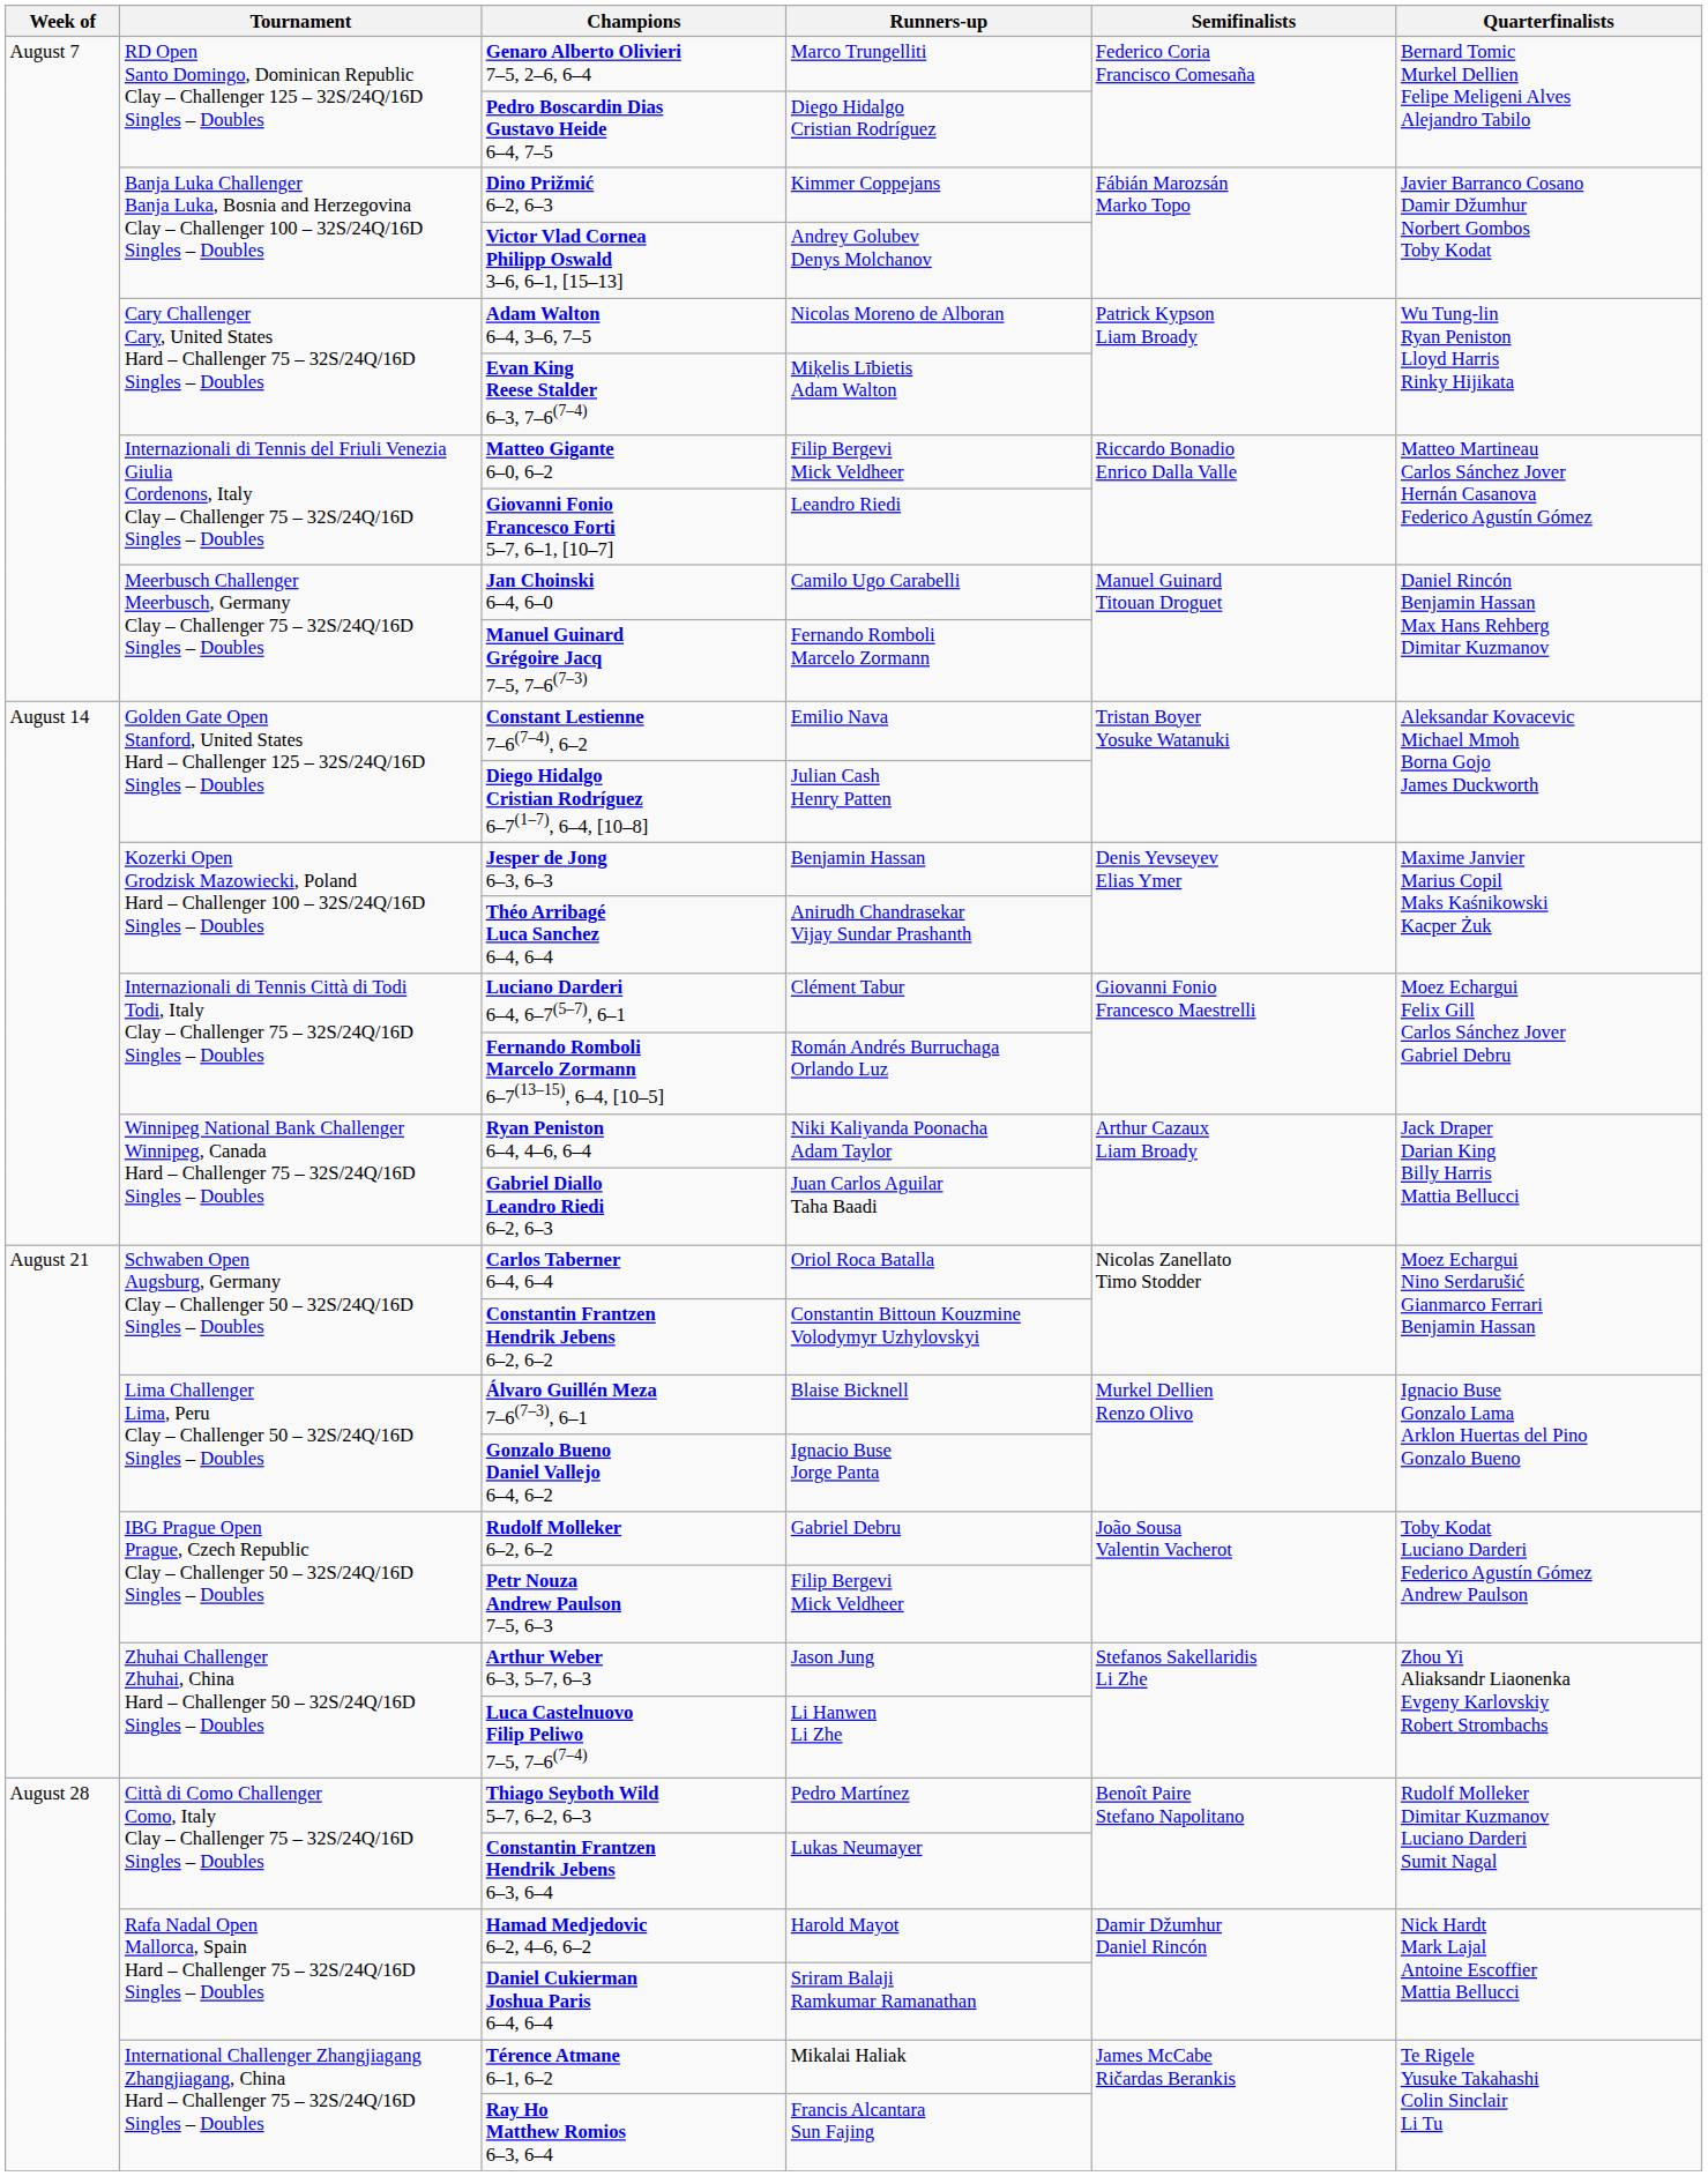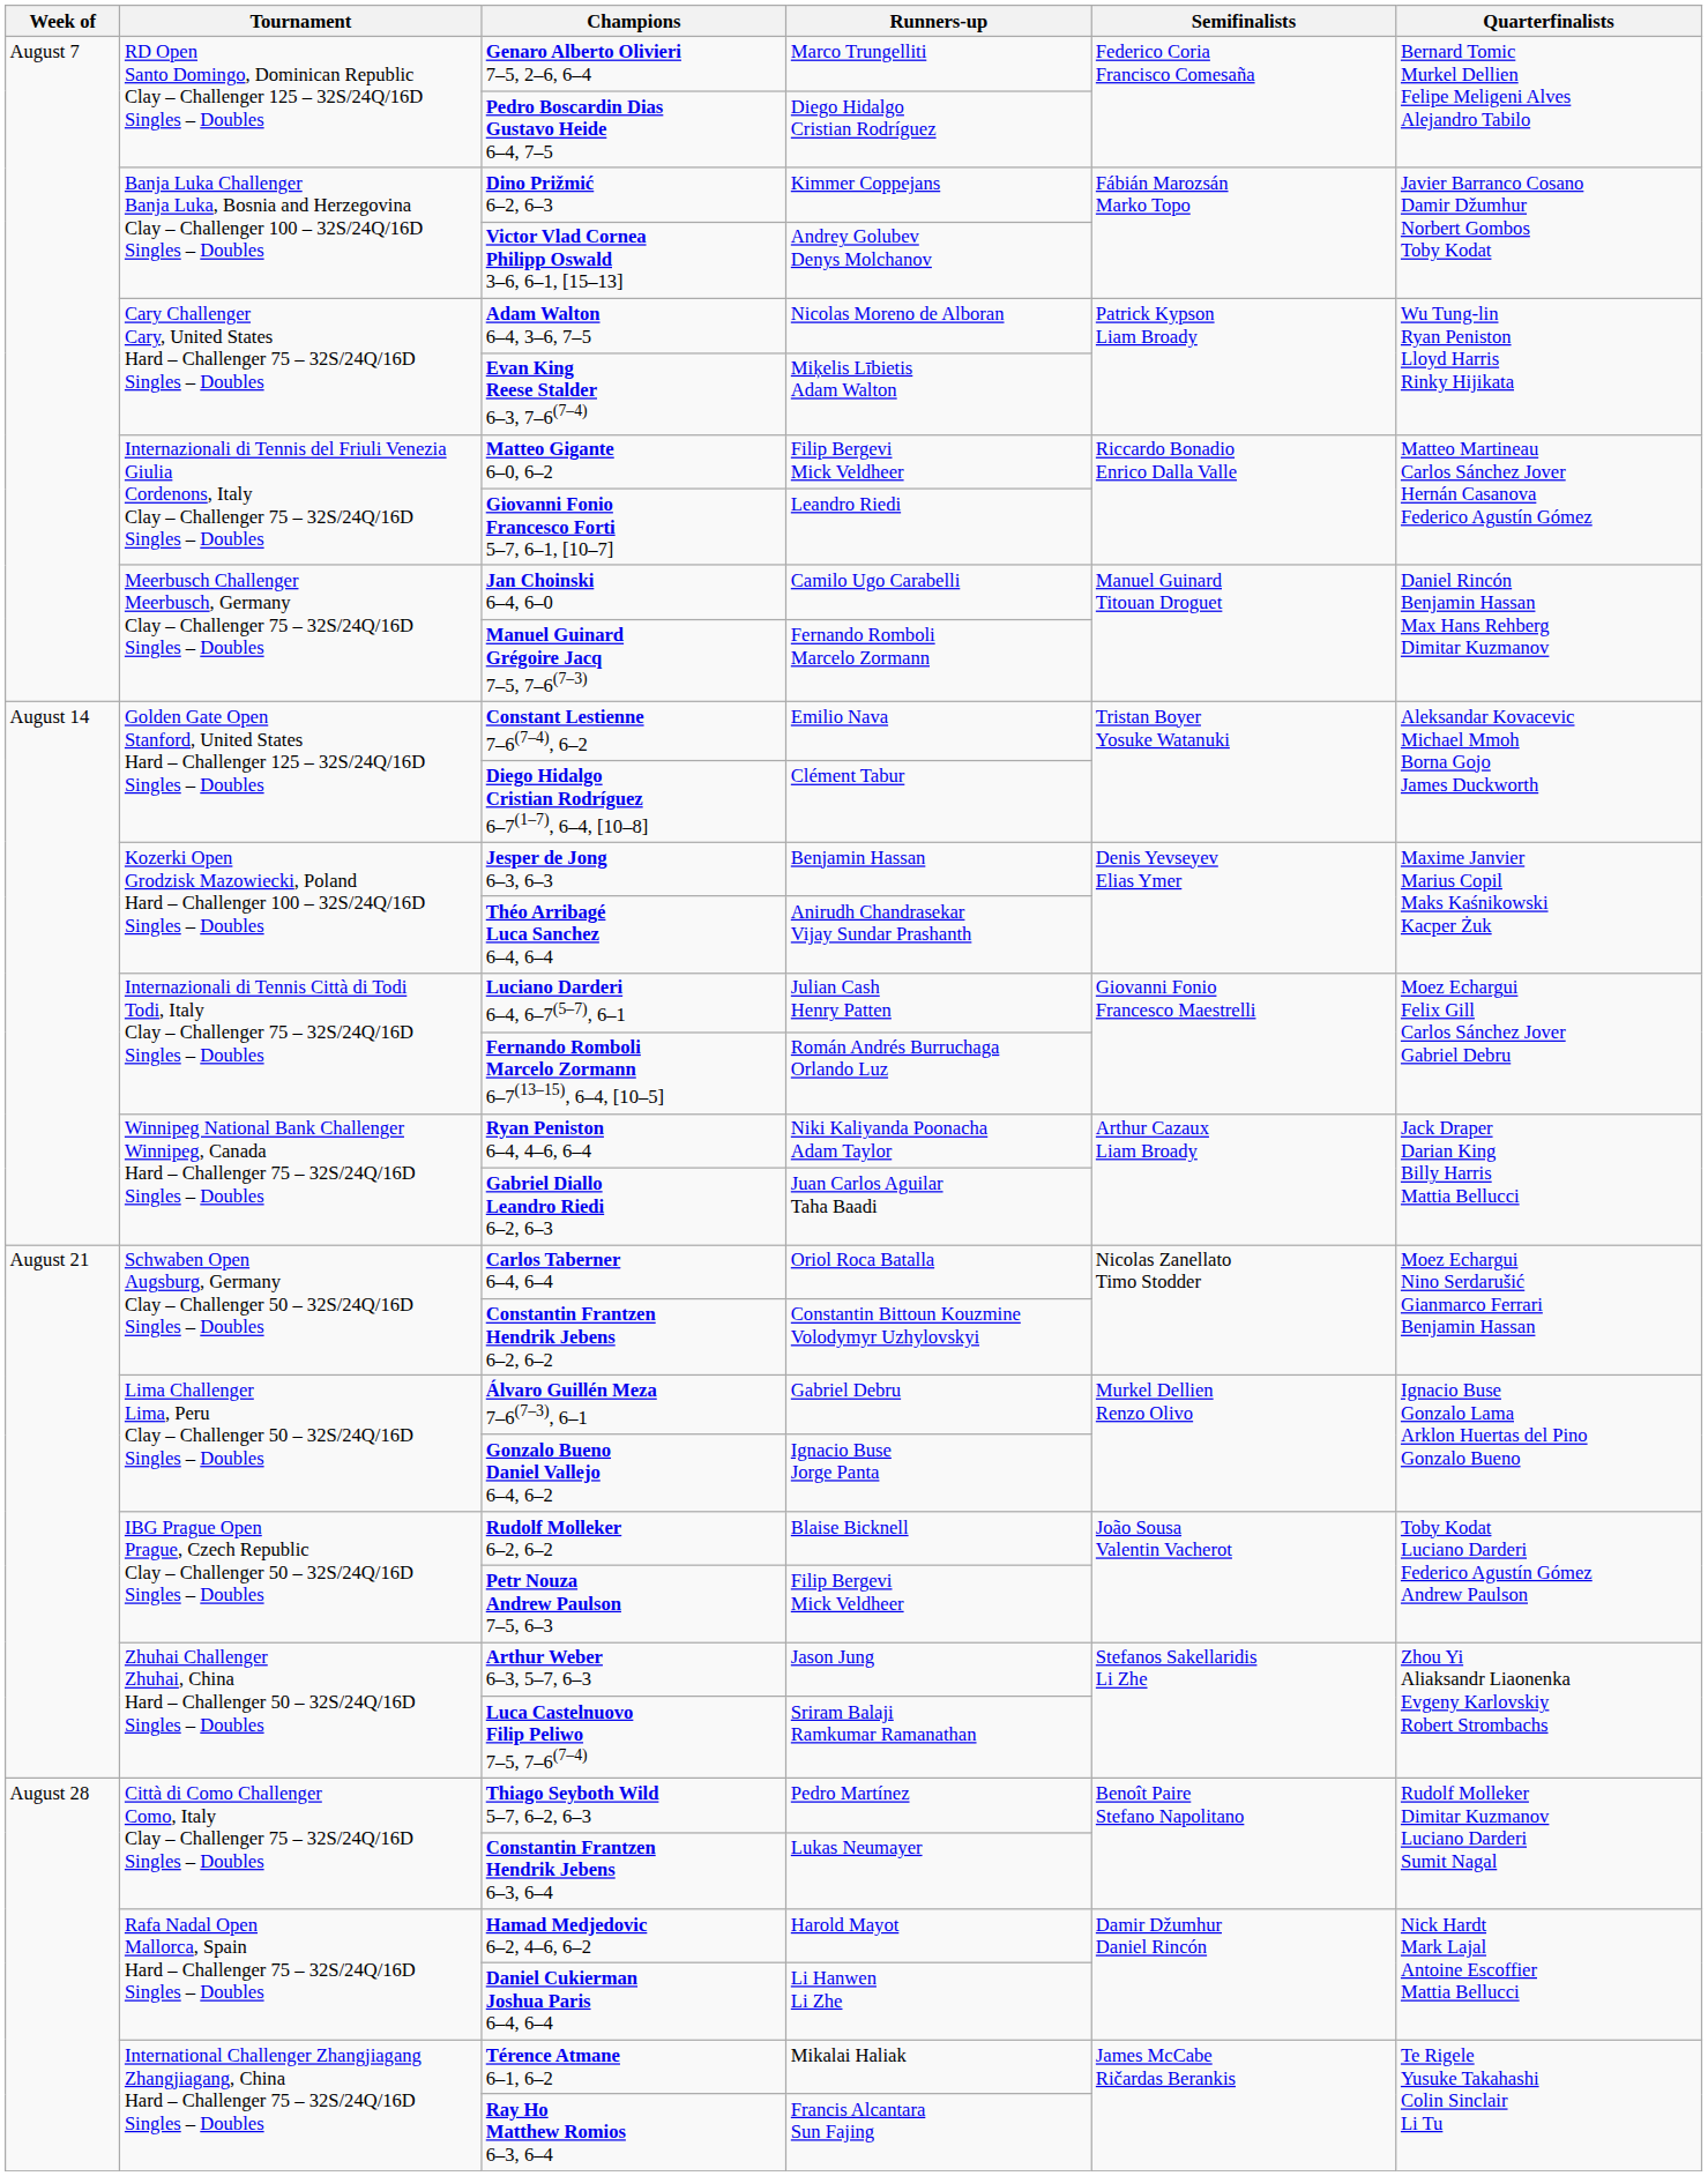Diego Hidalgo Cristian Rodríguez 6–7(1–7), 6–4, [10–8] | Runners-up: Julian Cash Henry Patten -> Clément Tabur
Luciano Darderi 6–4, 6–7(5–7), 6–1 | Runners-up: Clément Tabur -> Julian Cash Henry Patten
Álvaro Guillén Meza 7–6(7–3), 6–1 | Runners-up: Blaise Bicknell -> Gabriel Debru
Rudolf Molleker 6–2, 6–2 | Runners-up: Gabriel Debru -> Blaise Bicknell
Luca Castelnuovo Filip Peliwo 7–5, 7–6(7–4) | Runners-up: Li Hanwen Li Zhe -> Sriram Balaji Ramkumar Ramanathan
Daniel Cukierman Joshua Paris 6–4, 6–4 | Runners-up: Sriram Balaji Ramkumar Ramanathan -> Li Hanwen Li Zhe
